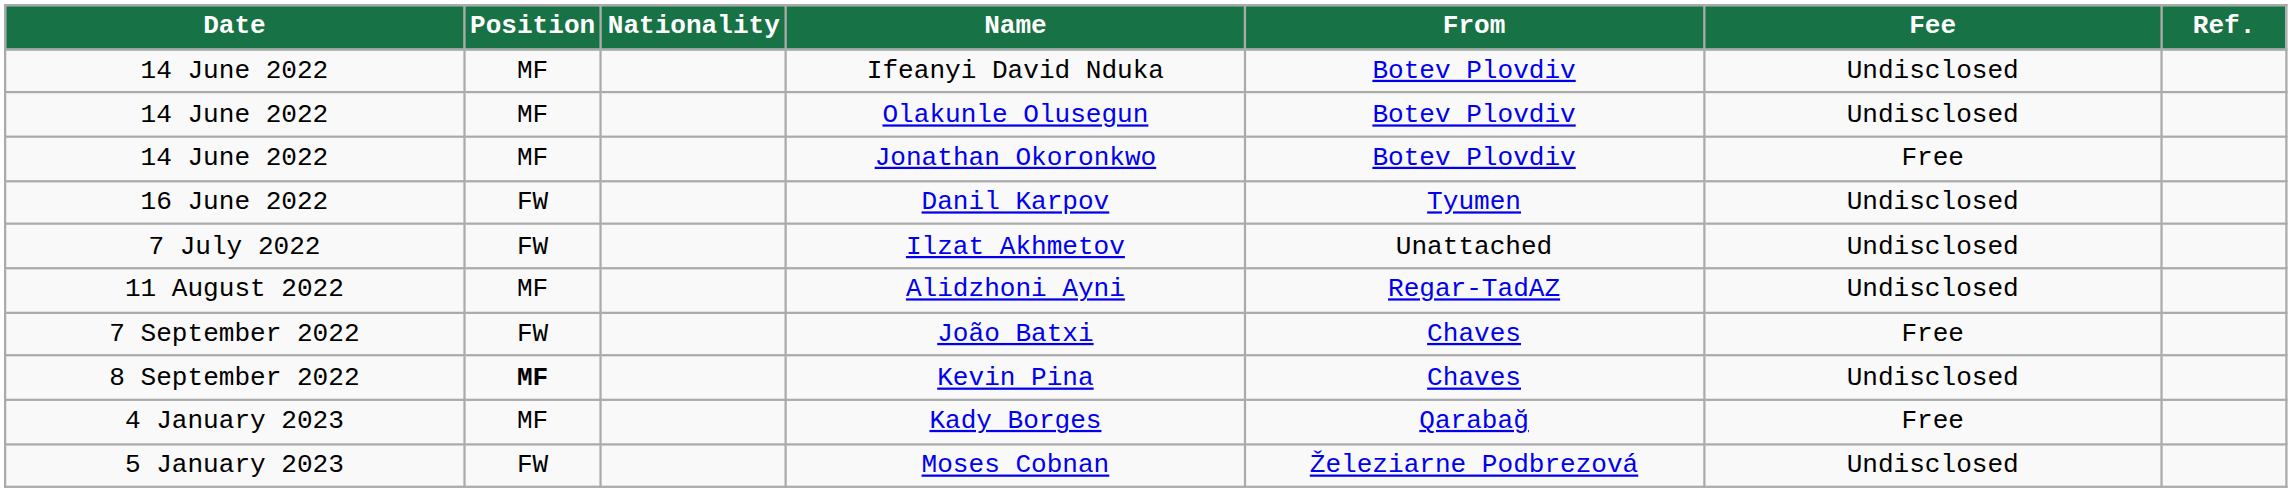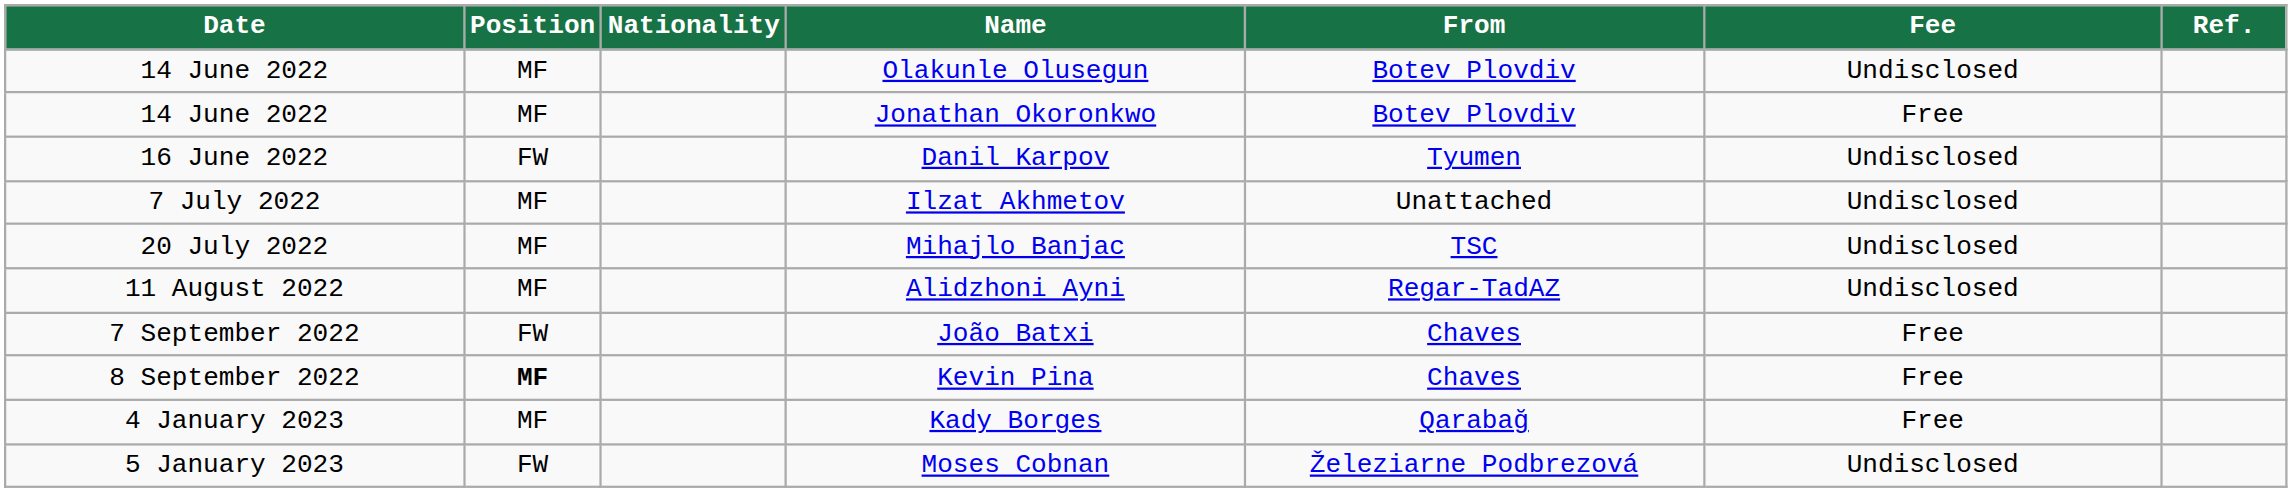- row: 14 June 2022 | MF | Ifeanyi David Nduka | Botev Plovdiv | Undisclosed
Ilzat Akhmetov | Position: FW -> MF
+ row: 20 July 2022 | MF | Mihajlo Banjac | TSC | Undisclosed
Kevin Pina | Fee: Undisclosed -> Free
